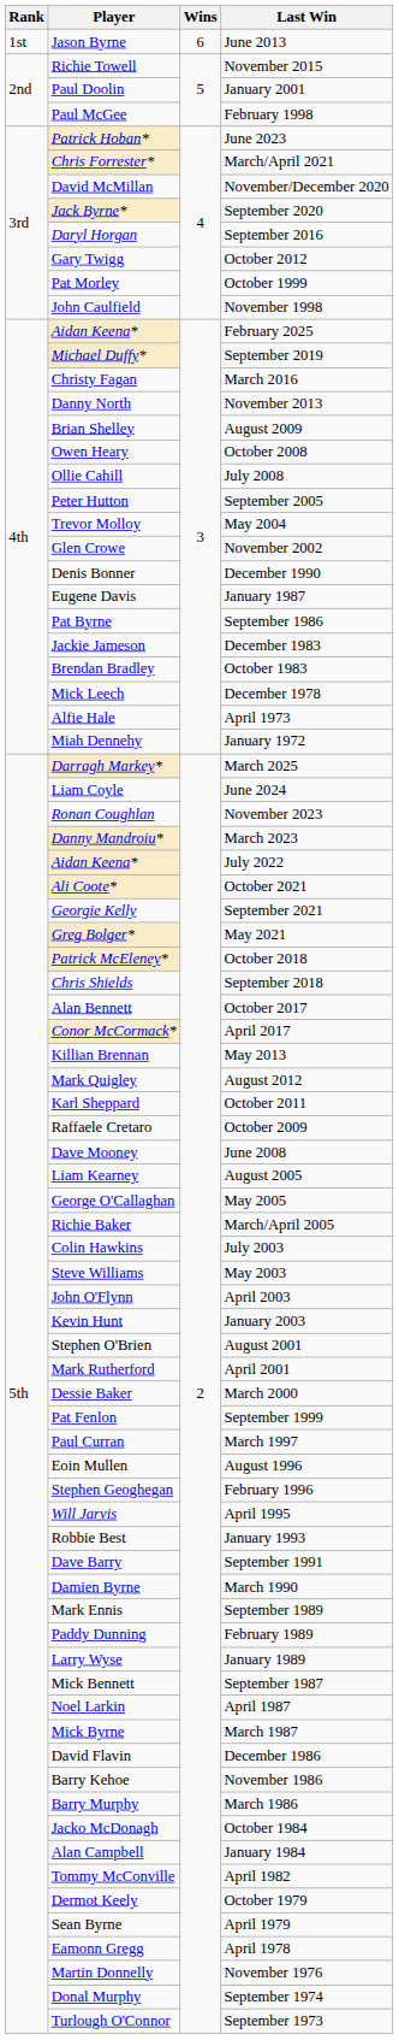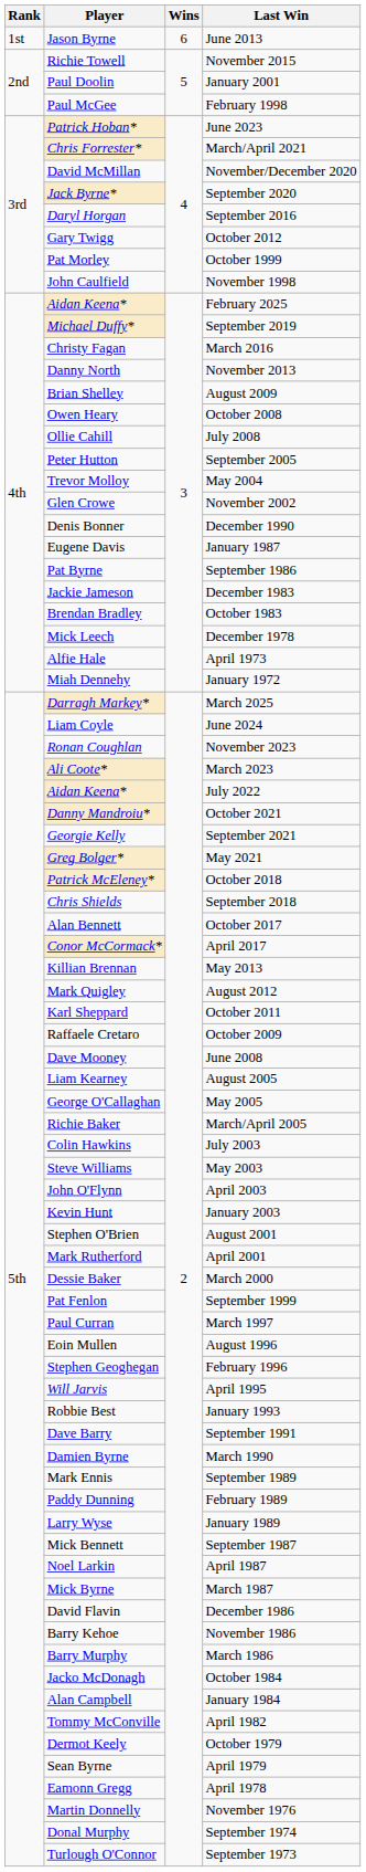March 2023 | Player: Danny Mandroiu* -> Ali Coote*
October 2021 | Player: Ali Coote* -> Danny Mandroiu*
